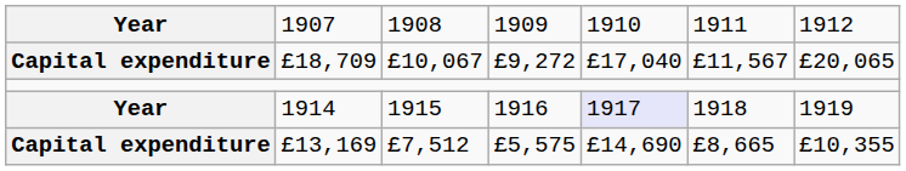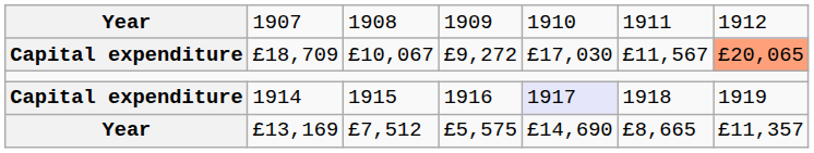£18,709 | column 5: £17,040 -> £17,030
£18,709 | column 7: no background -> lightsalmon background
1914 | column 1: Year -> Capital expenditure
£13,169 | column 1: Capital expenditure -> Year
£13,169 | column 7: £10,355 -> £11,357
